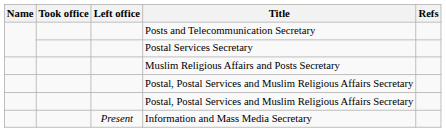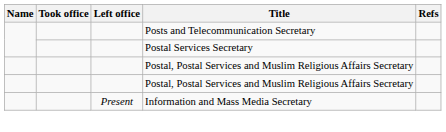- row: Muslim Religious Affairs and Posts Secretary
